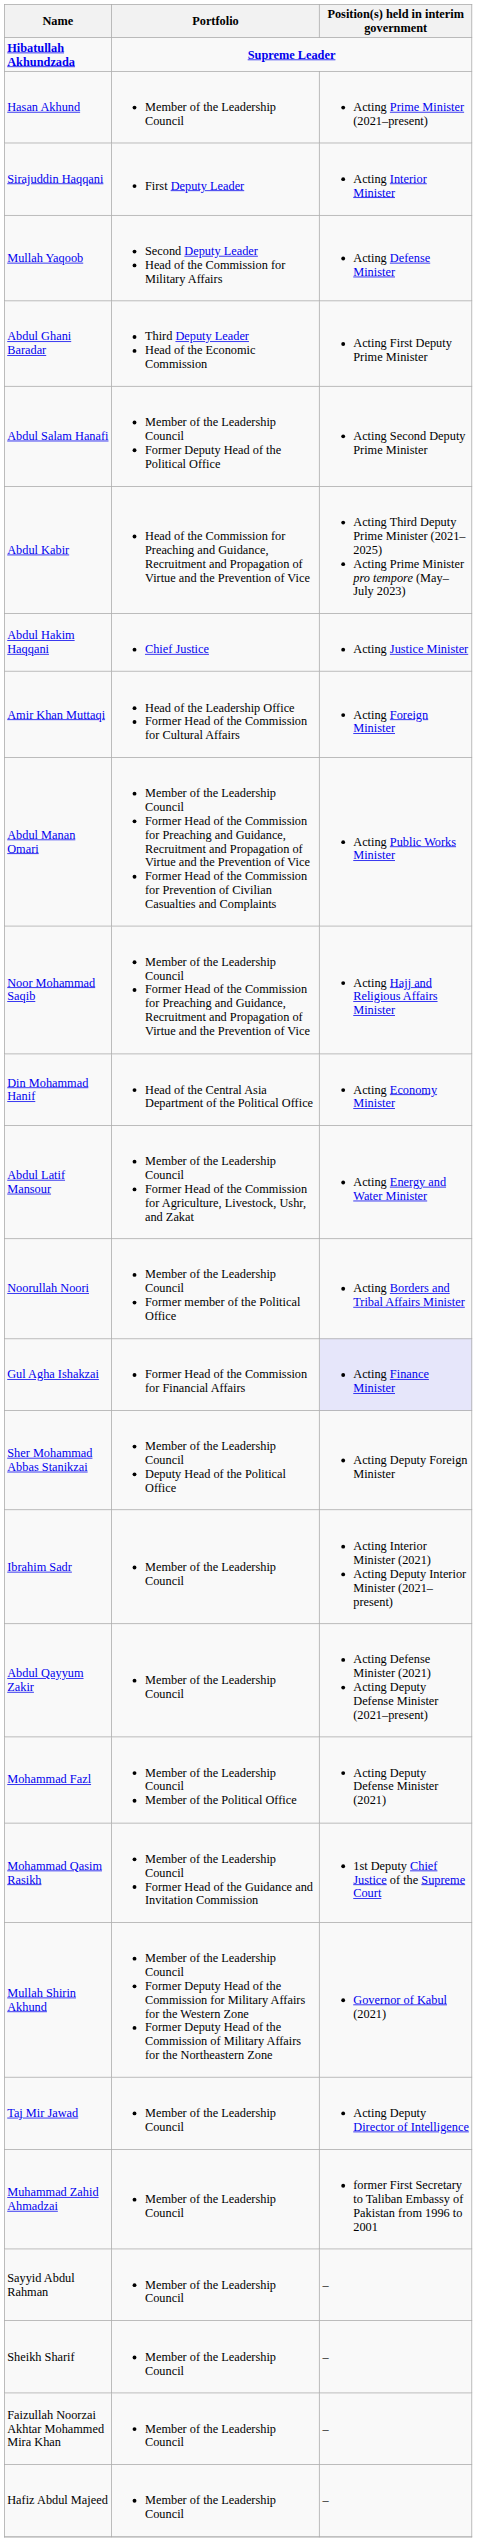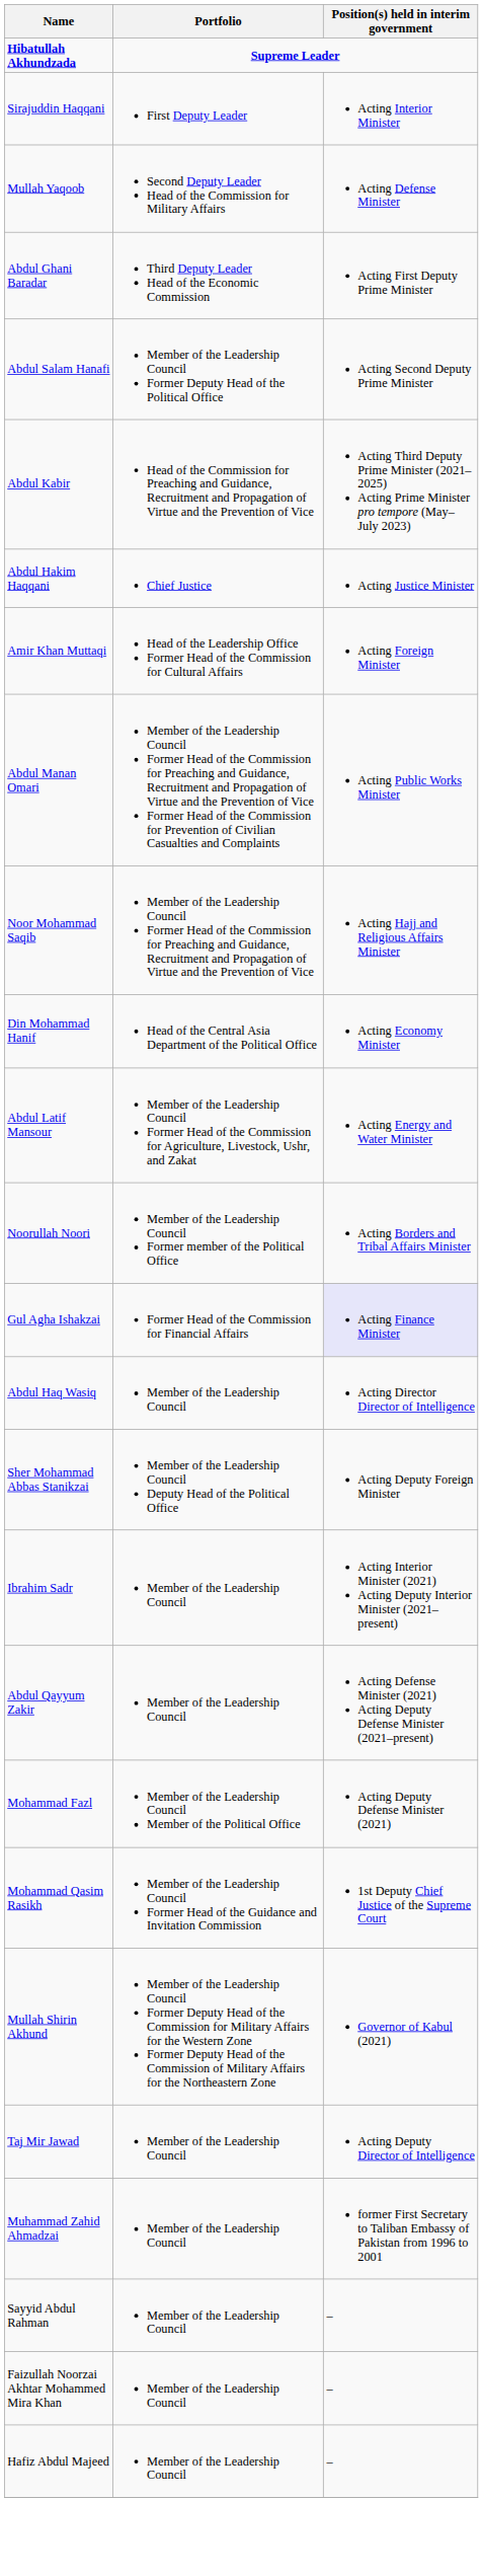- row: Hasan Akhund | Member of the Leadership Council | Acting Prime Minister (2021–present)
+ row: Abdul Haq Wasiq | Member of the Leadership Council | Acting Director Director of Intelligence
- row: Sheikh Sharif | Member of the Leadership Council | –
